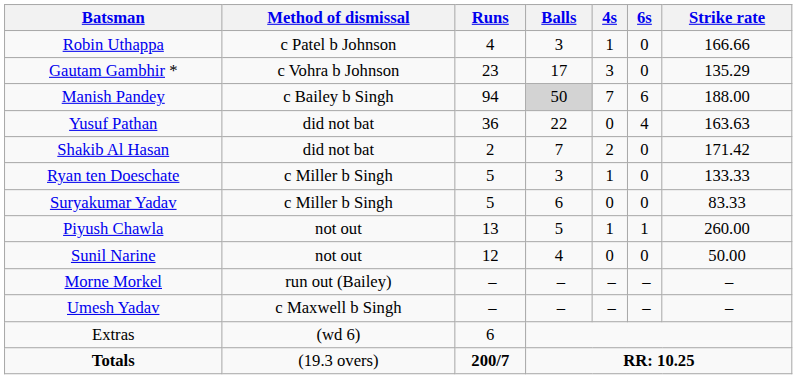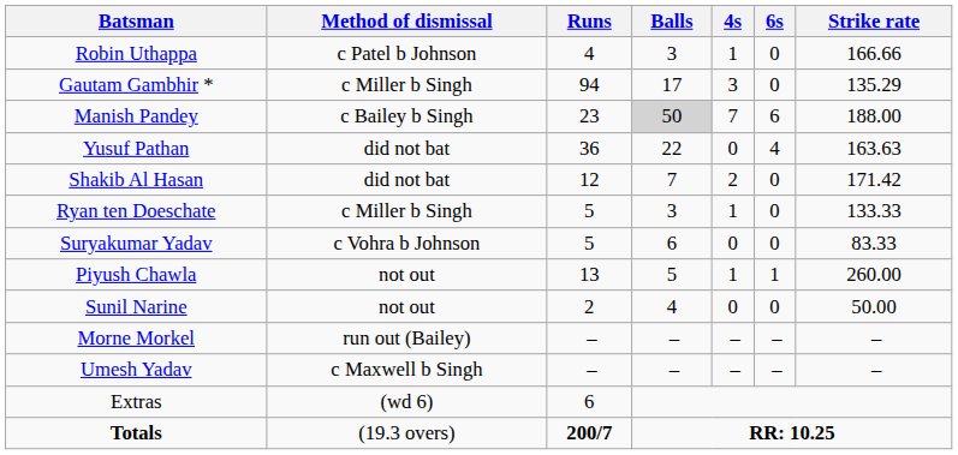Gautam Gambhir * | Method of dismissal: c Vohra b Johnson -> c Miller b Singh
Gautam Gambhir * | Runs: 23 -> 94
Manish Pandey | Runs: 94 -> 23
Shakib Al Hasan | Runs: 2 -> 12
Suryakumar Yadav | Method of dismissal: c Miller b Singh -> c Vohra b Johnson
Sunil Narine | Runs: 12 -> 2
